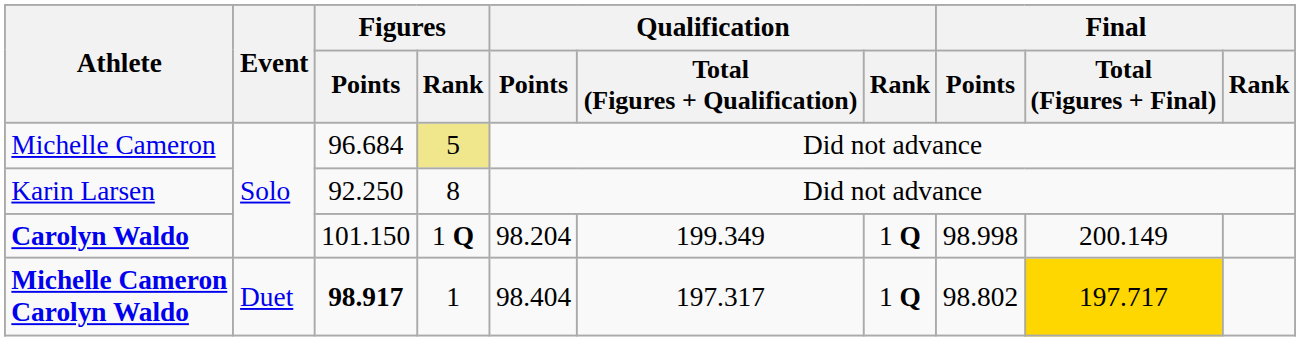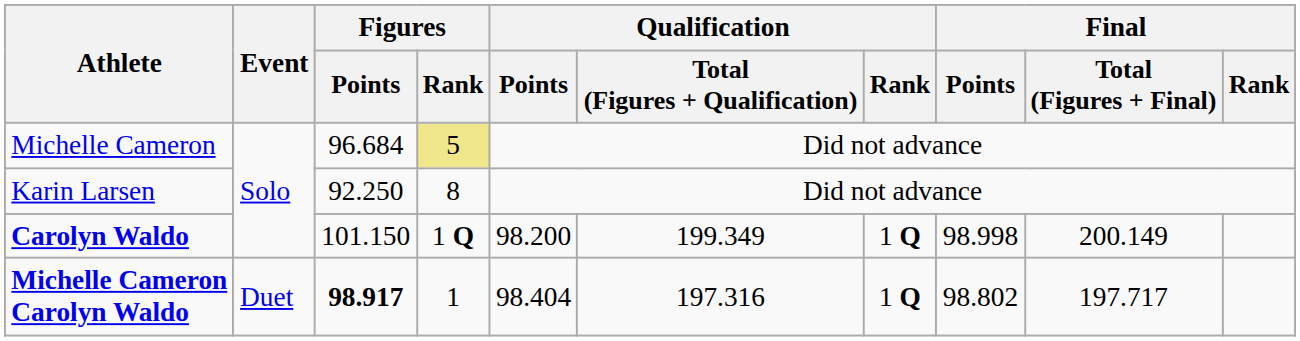Carolyn Waldo | Qualification / Points: 98.204 -> 98.200
Michelle Cameron Carolyn Waldo | Qualification / Total (Figures + Qualification): 197.317 -> 197.316
Michelle Cameron Carolyn Waldo | Final / Total (Figures + Final): gold background -> no background
